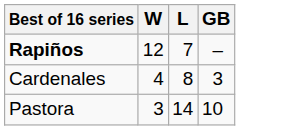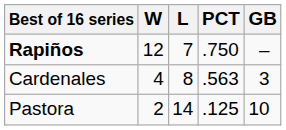+ column: PCT | .750 | .563 | .125
Pastora | W: 3 -> 2
